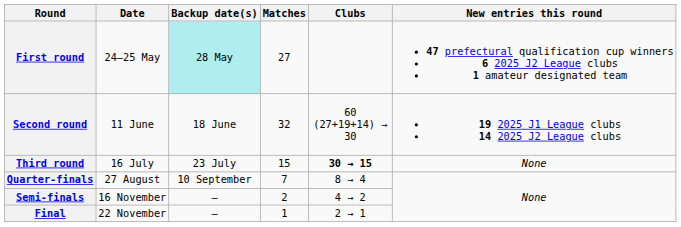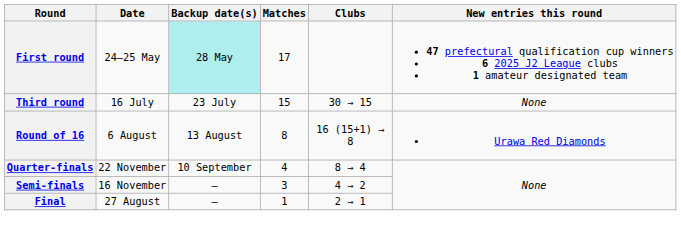First round | Matches: 27 -> 17
- row: Second round | 11 June | 18 June | 32 | 60 (27+19+14) → 30 | 19 2025 J1 League clubs 14 2025 J2 League clubs
Third round | Clubs: bold -> normal
+ row: Round of 16 | 6 August | 13 August | 8 | 16 (15+1) → 8 | Urawa Red Diamonds
Quarter-finals | Date: 27 August -> 22 November
Quarter-finals | Matches: 7 -> 4
Semi-finals | Matches: 2 -> 3
Final | Date: 22 November -> 27 August
